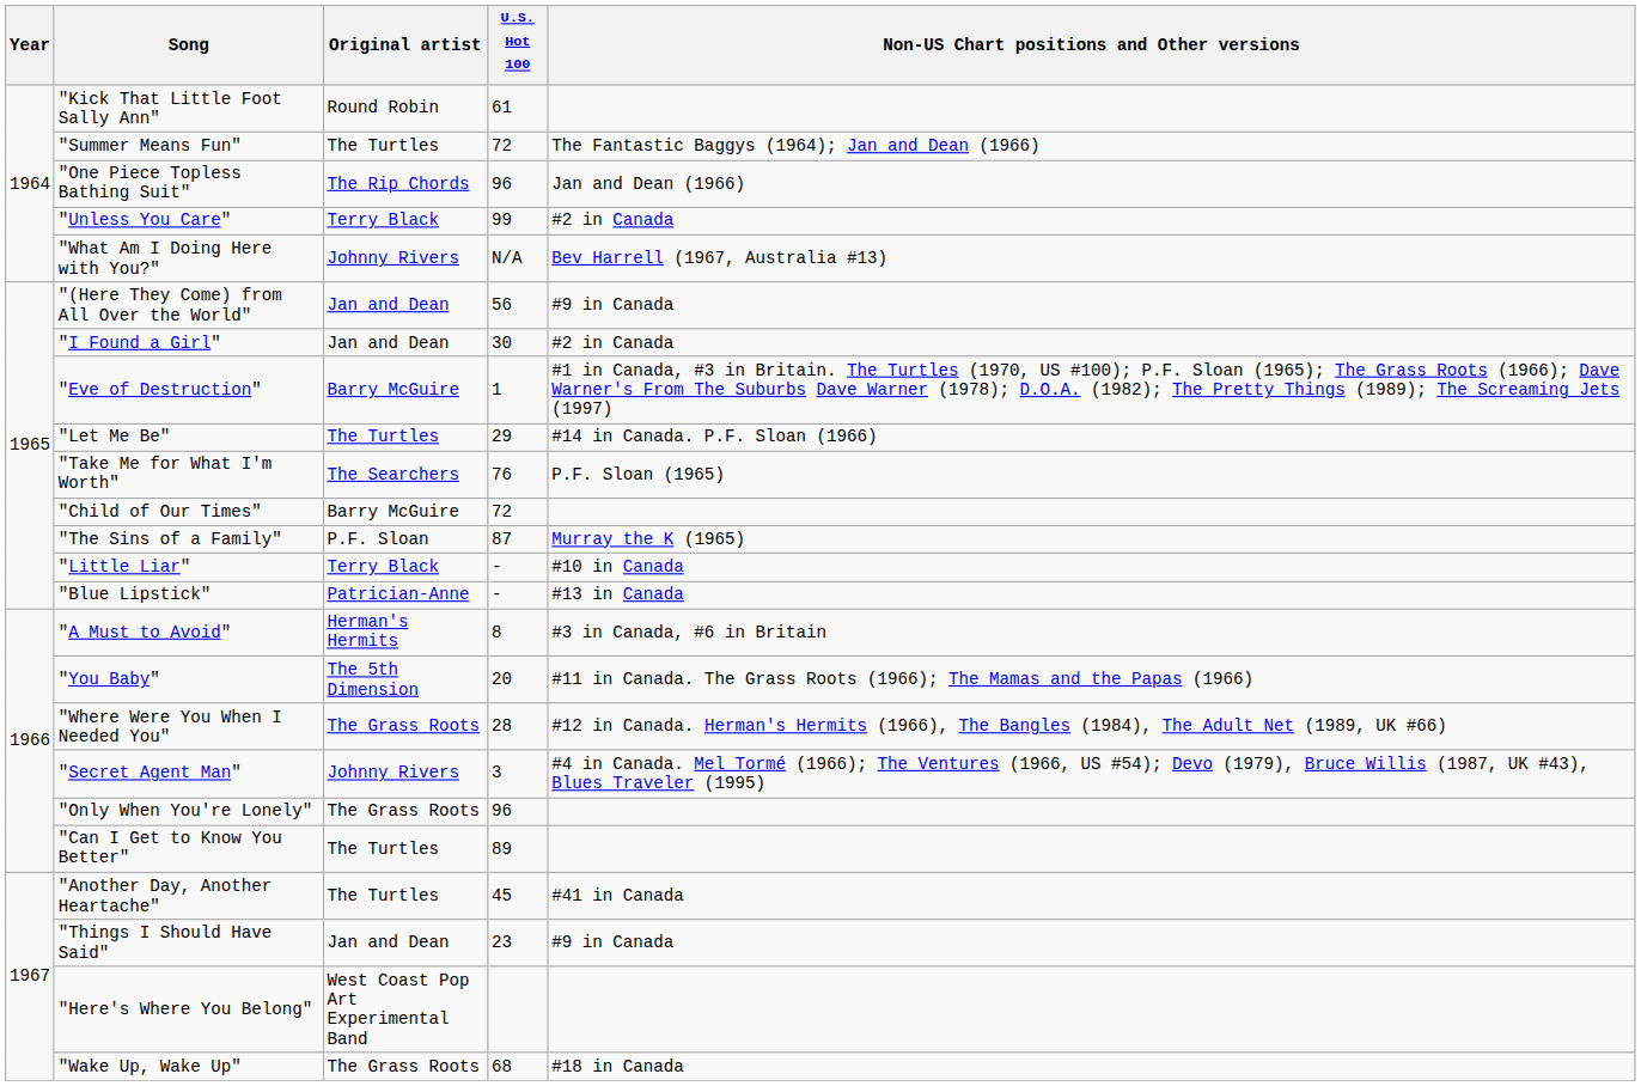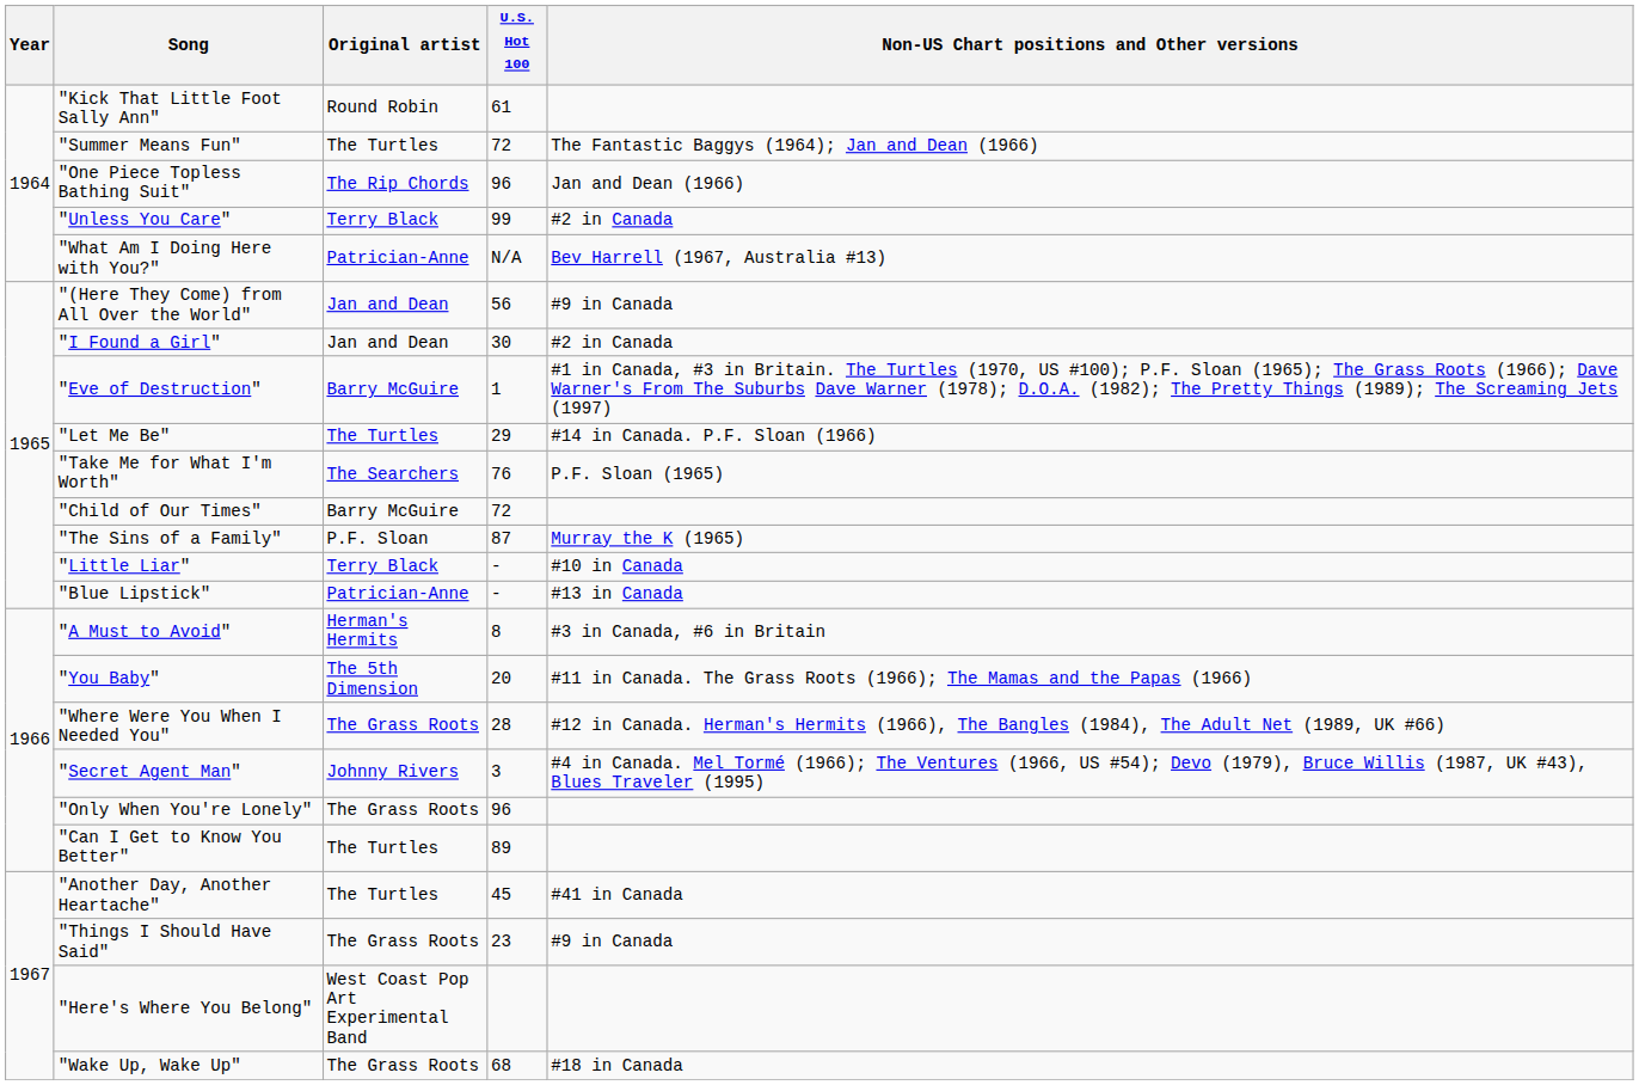"What Am I Doing Here with You?" | Original artist: Johnny Rivers -> Patrician-Anne
"Things I Should Have Said" | Original artist: Jan and Dean -> The Grass Roots
